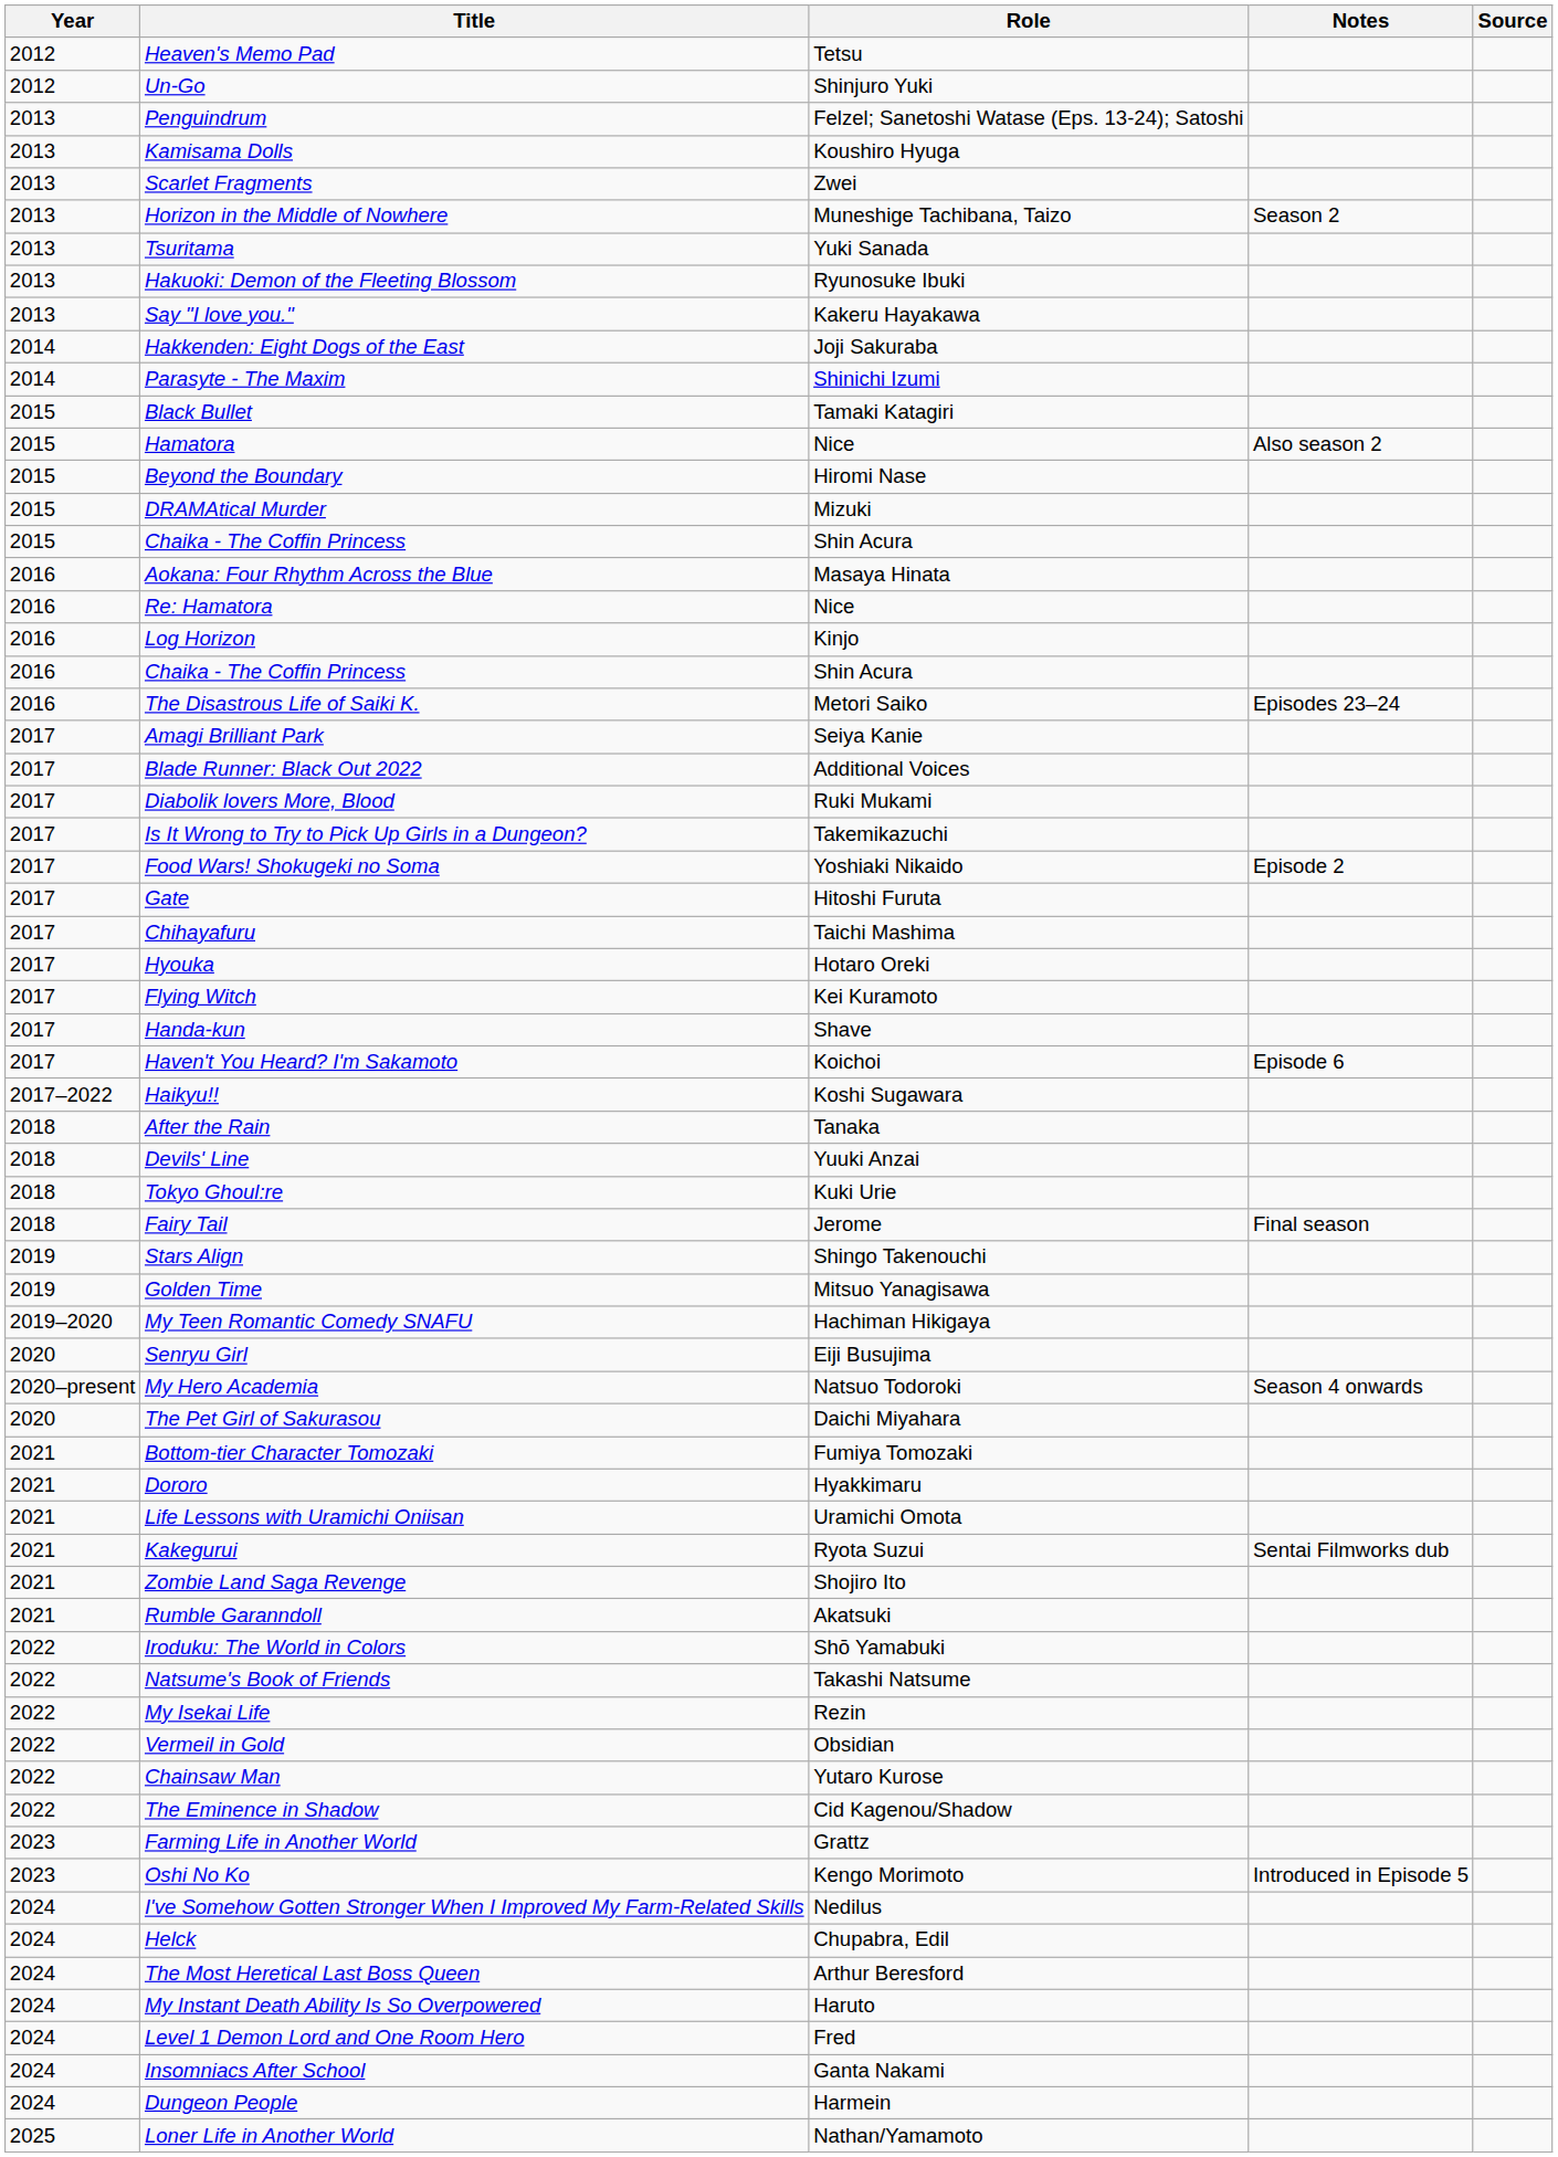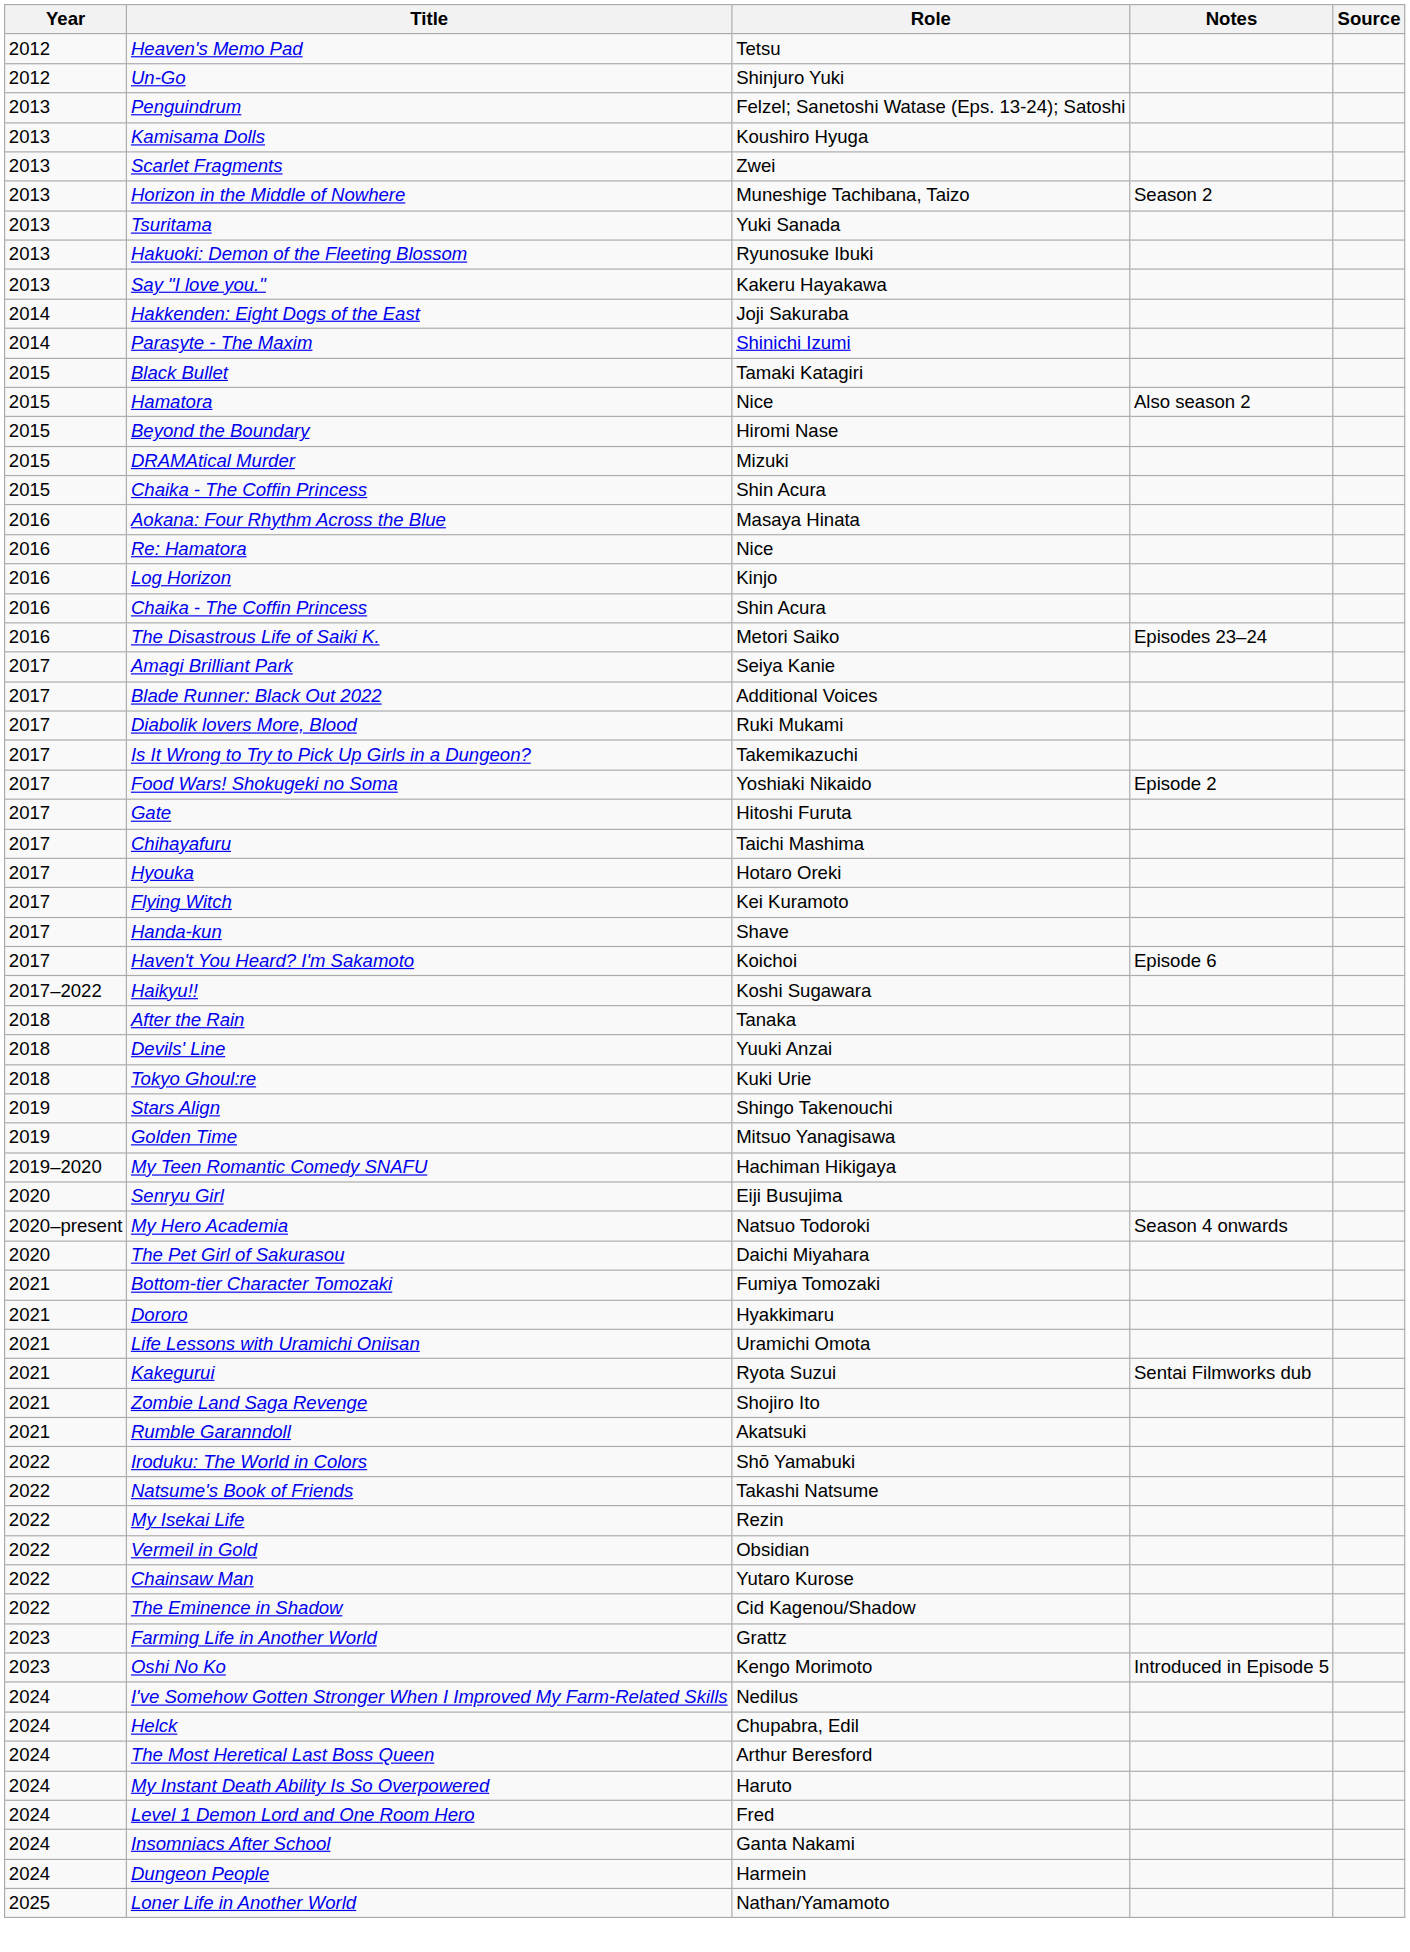- row: 2018 | Fairy Tail | Jerome | Final season
